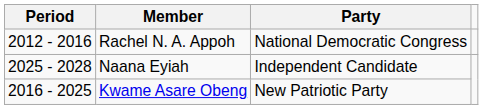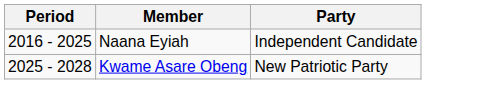- row: 2012 - 2016 | Rachel N. A. Appoh | National Democratic Congress
Naana Eyiah | Period: 2025 - 2028 -> 2016 - 2025
Kwame Asare Obeng | Period: 2016 - 2025 -> 2025 - 2028
